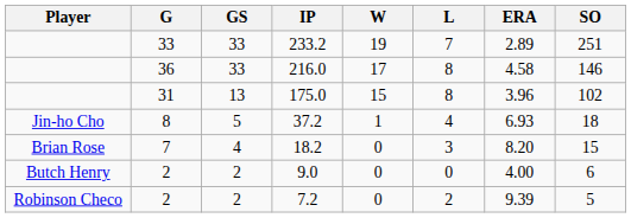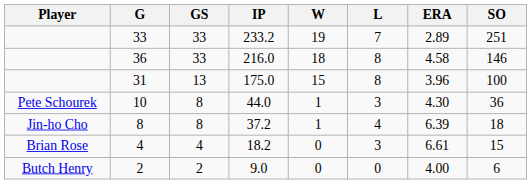216.0 | W: 17 -> 18
175.0 | SO: 102 -> 100
+ row: Pete Schourek | 10 | 8 | 44.0 | 1 | 3 | 4.30 | 36
37.2 | GS: 5 -> 8
37.2 | ERA: 6.93 -> 6.39
18.2 | G: 7 -> 4
18.2 | ERA: 8.20 -> 6.61
- row: Robinson Checo | 2 | 2 | 7.2 | 0 | 2 | 9.39 | 5
